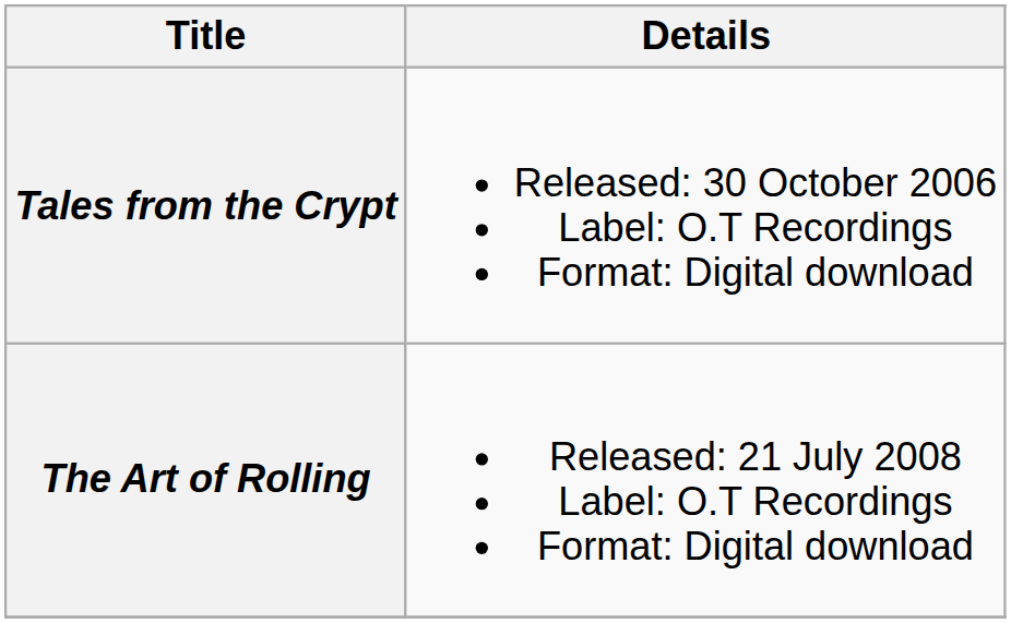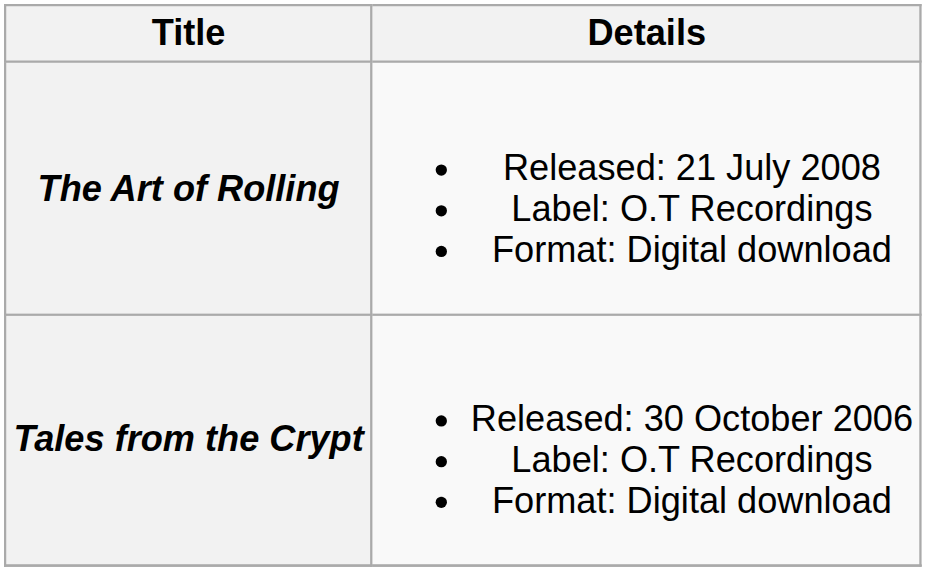rows swapped: Tales from the Crypt <-> The Art of Rolling
